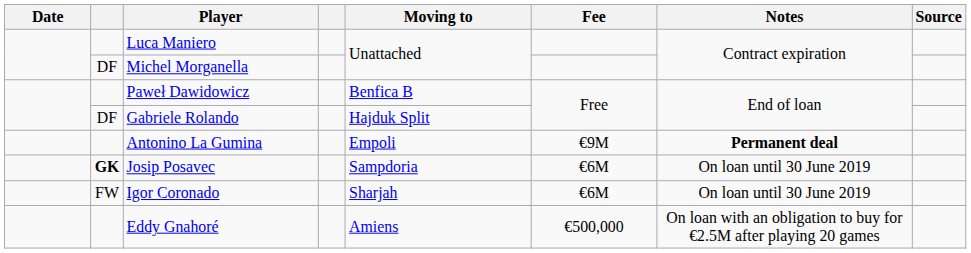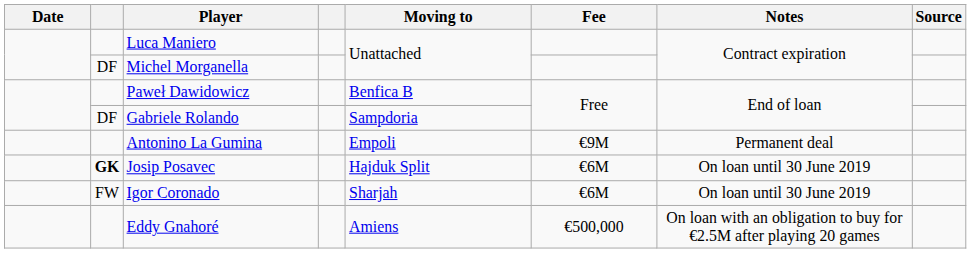Gabriele Rolando | Moving to: Hajduk Split -> Sampdoria
Antonino La Gumina | Notes: bold -> normal
Josip Posavec | Moving to: Sampdoria -> Hajduk Split
